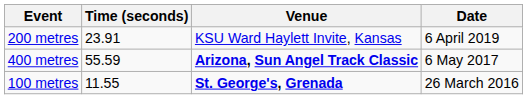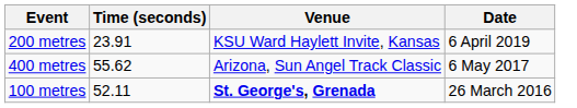400 metres | Time (seconds): 55.59 -> 55.62
400 metres | Venue: bold -> normal
100 metres | Time (seconds): 11.55 -> 52.11
